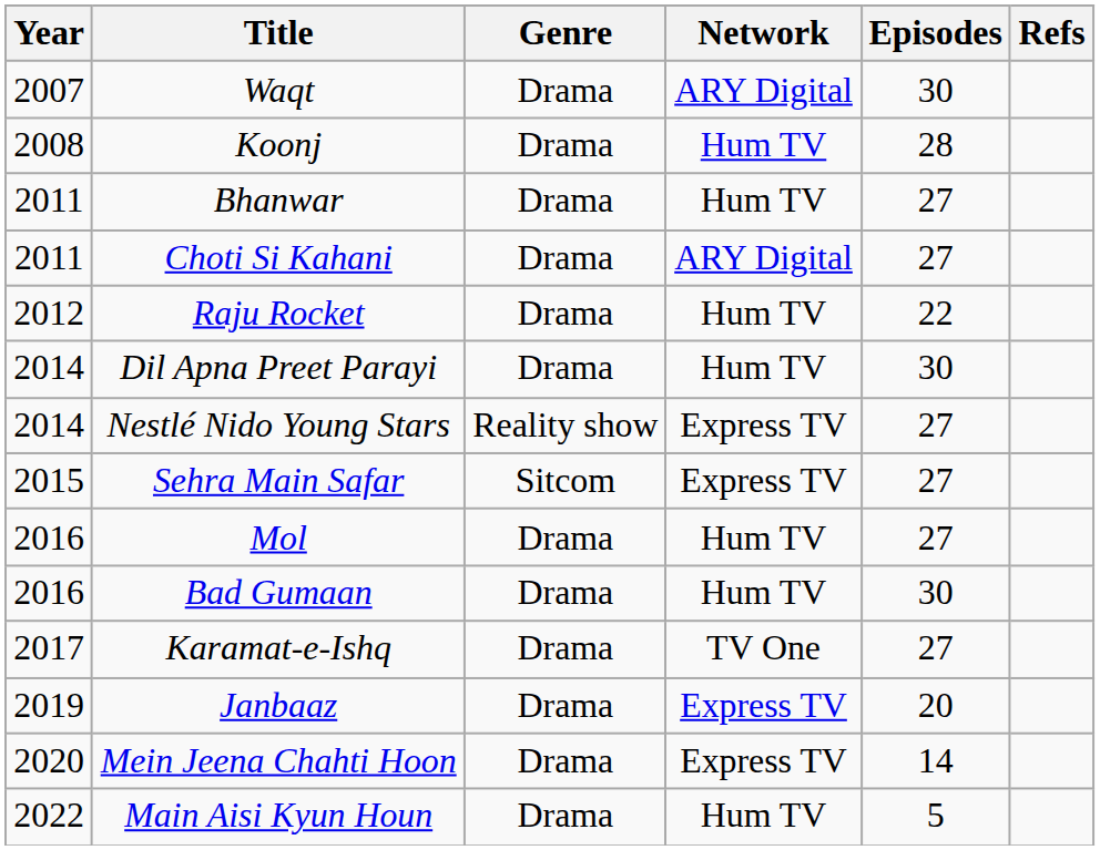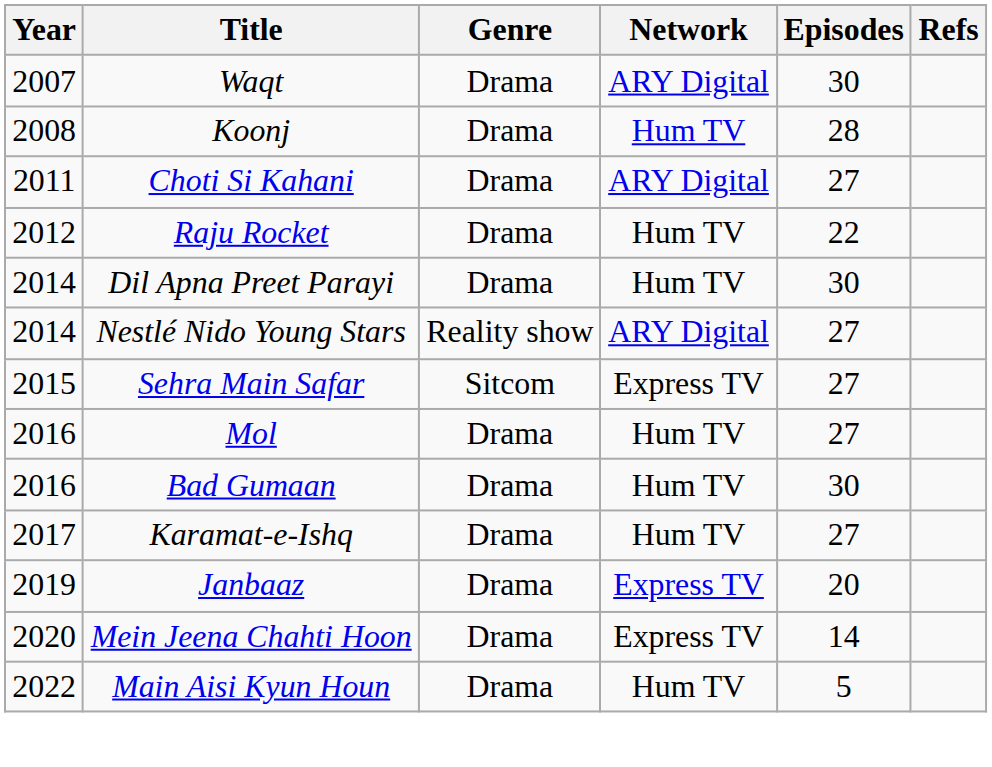- row: 2011 | Bhanwar | Drama | Hum TV | 27
Nestlé Nido Young Stars | Network: Express TV -> ARY Digital
Karamat-e-Ishq | Network: TV One -> Hum TV
